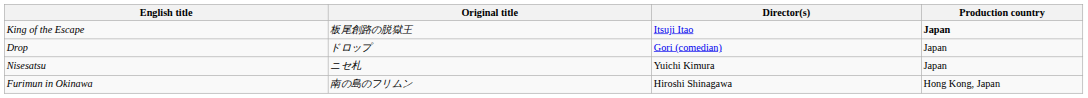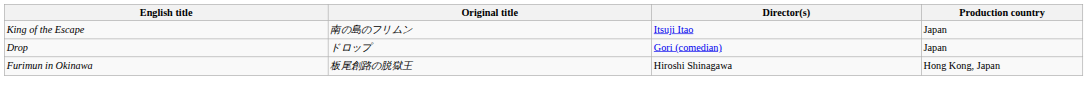King of the Escape | Original title: 板尾創路の脱獄王 -> 南の島のフリムン
King of the Escape | Production country: bold -> normal
- row: Nisesatsu | ニセ札 | Yuichi Kimura | Japan
Furimun in Okinawa | Original title: 南の島のフリムン -> 板尾創路の脱獄王
